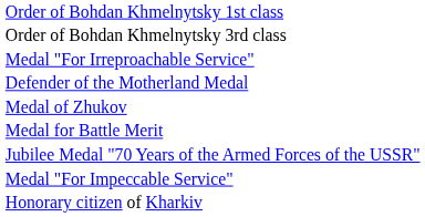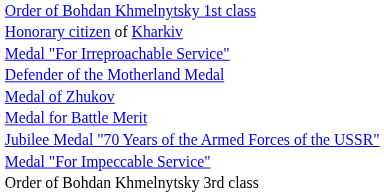rows swapped: Order of Bohdan Khmelnytsky 3rd class <-> Honorary citizen of Kharkiv
